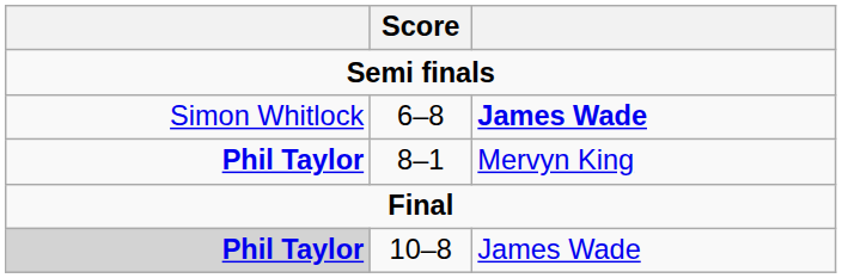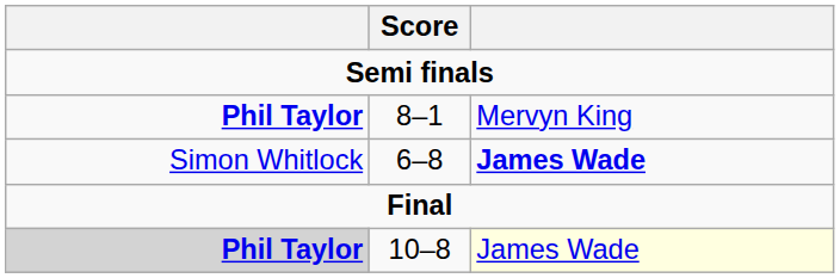rows swapped: 8–1 <-> 6–8
10–8 | column 3: no background -> lightyellow background
